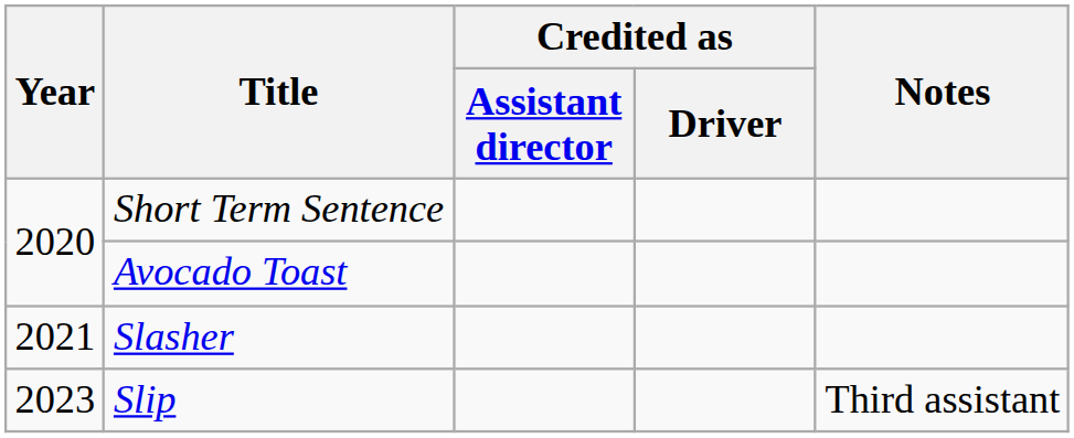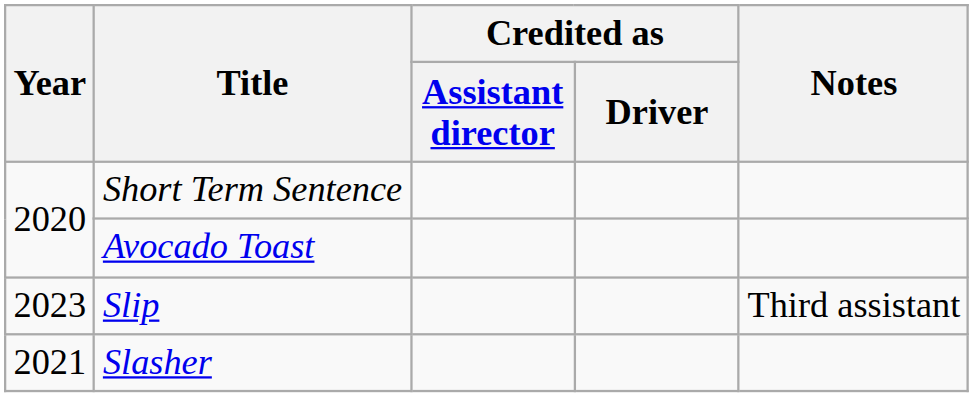rows swapped: Slasher <-> Slip
